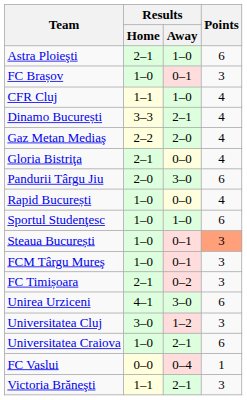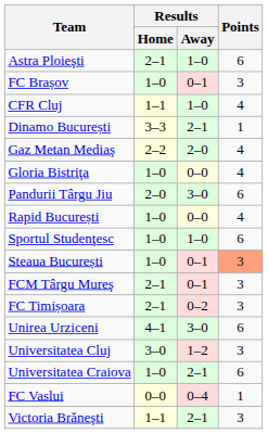Dinamo București | Points: 4 -> 1
Gloria Bistriţa | Results / Home: 2–1 -> 1–0
FCM Târgu Mureş | Results / Home: 1–0 -> 2–1
